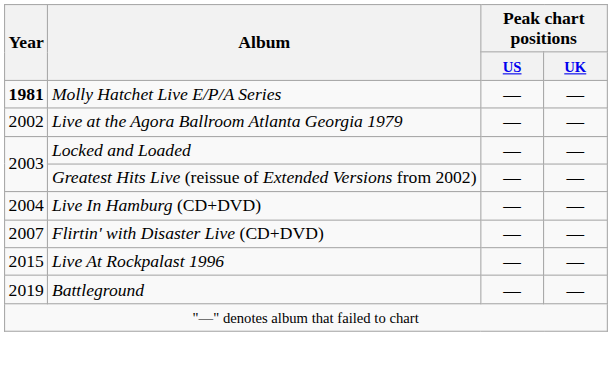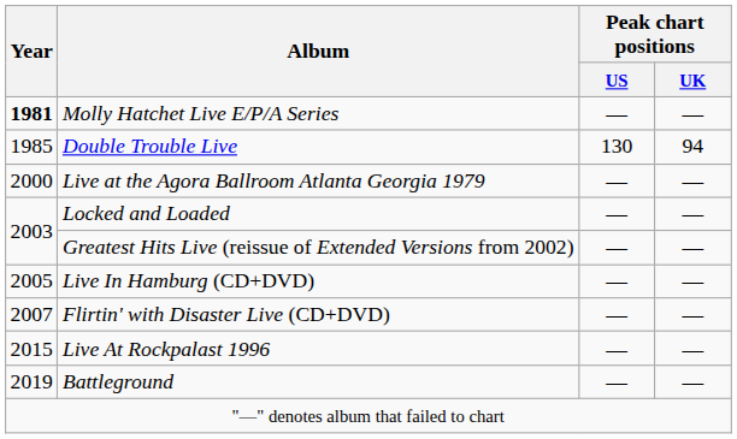+ row: 1985 | Double Trouble Live | 130 | 94
Live at the Agora Ballroom Atlanta Georgia 1979 | Year: 2002 -> 2000
Live In Hamburg (CD+DVD) | Year: 2004 -> 2005
